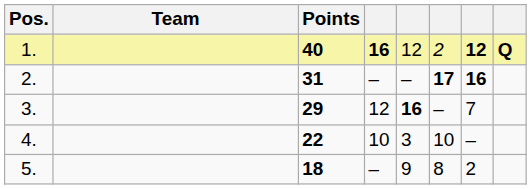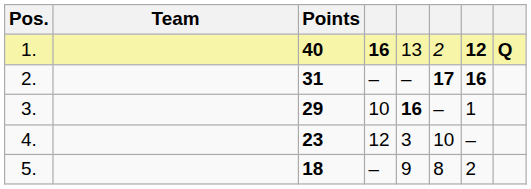1. | column 5: 12 -> 13
3. | column 4: 12 -> 10
3. | column 7: 7 -> 1
4. | Points: 22 -> 23
4. | column 4: 10 -> 12
